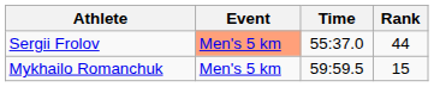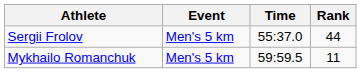Sergii Frolov | Event: lightsalmon background -> no background
Mykhailo Romanchuk | Rank: 15 -> 11
